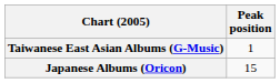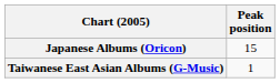rows swapped: Japanese Albums (Oricon) <-> Taiwanese East Asian Albums (G-Music)
